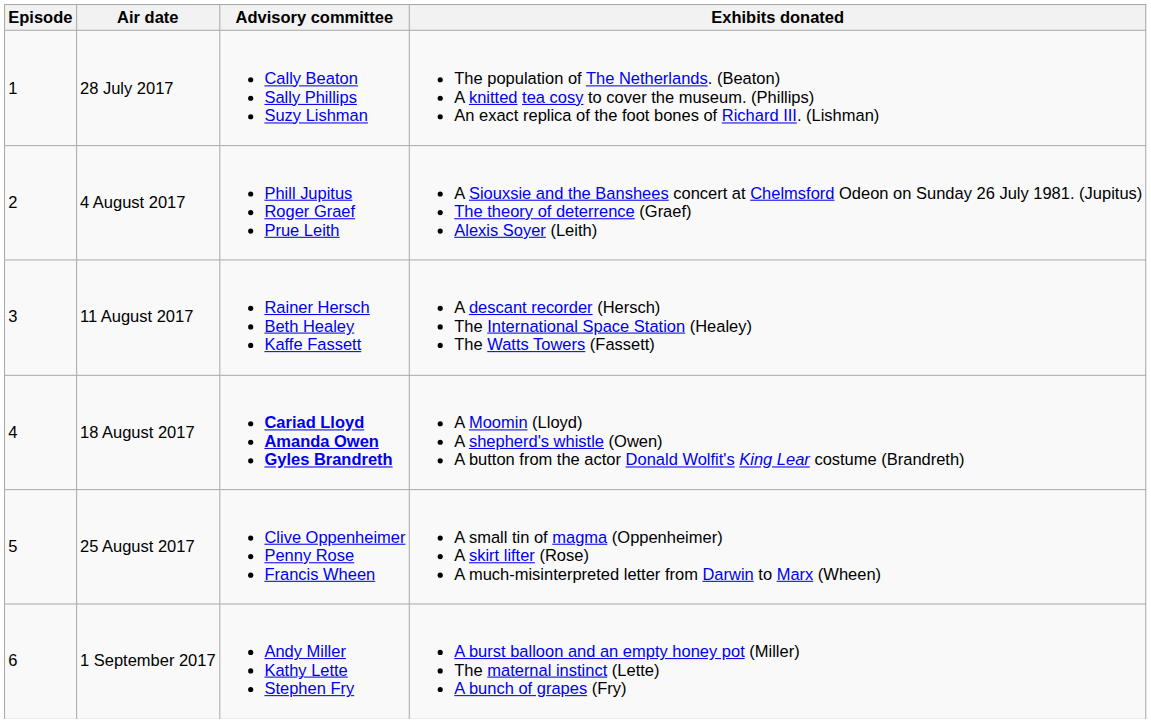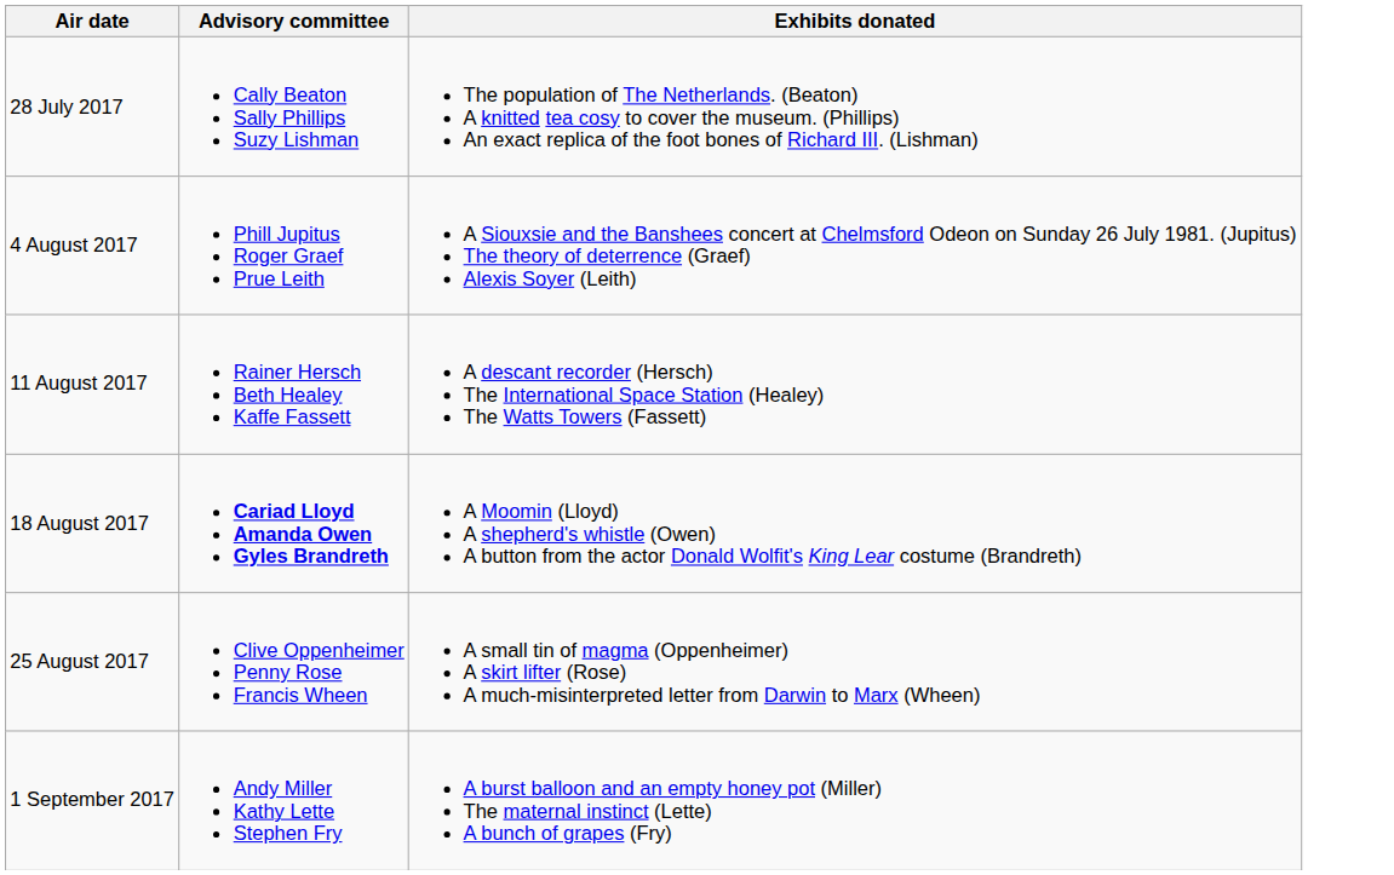- column: Episode | 1 | 2 | 3 | 4 | 5 | 6
